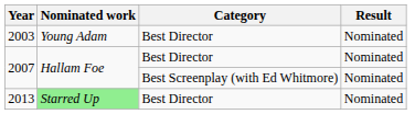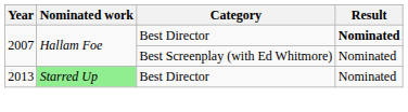- row: 2003 | Young Adam | Best Director | Nominated
2007 / Best Director | Result: normal -> bold
